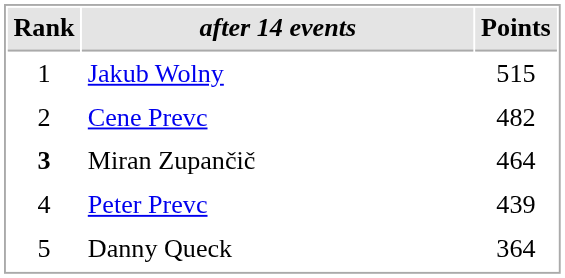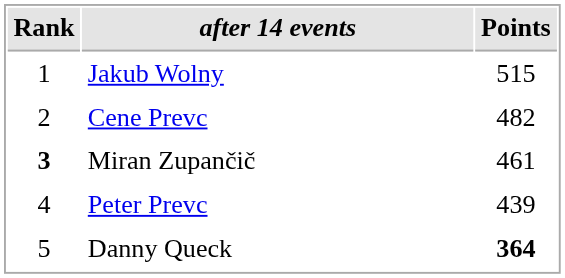Miran Zupančič | Points: 464 -> 461
Danny Queck | Points: normal -> bold
